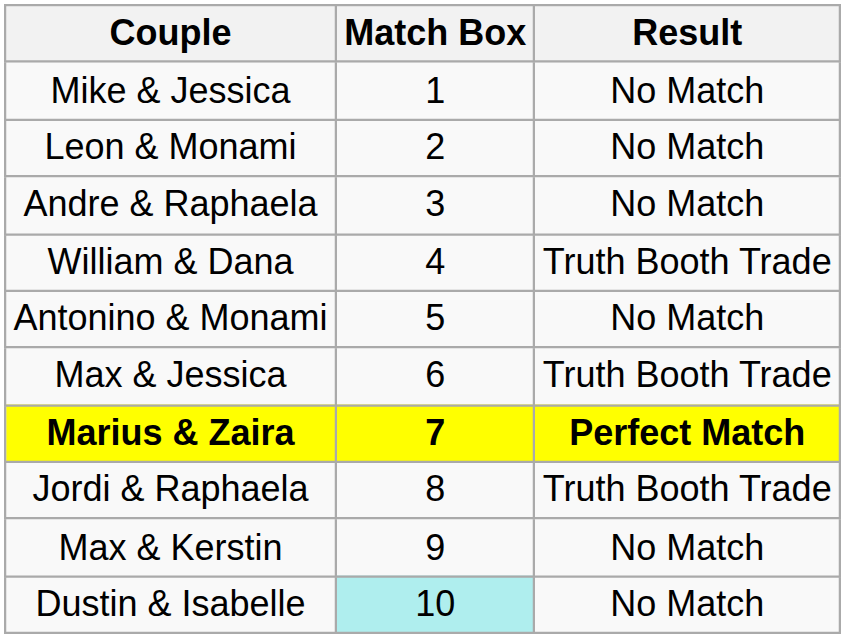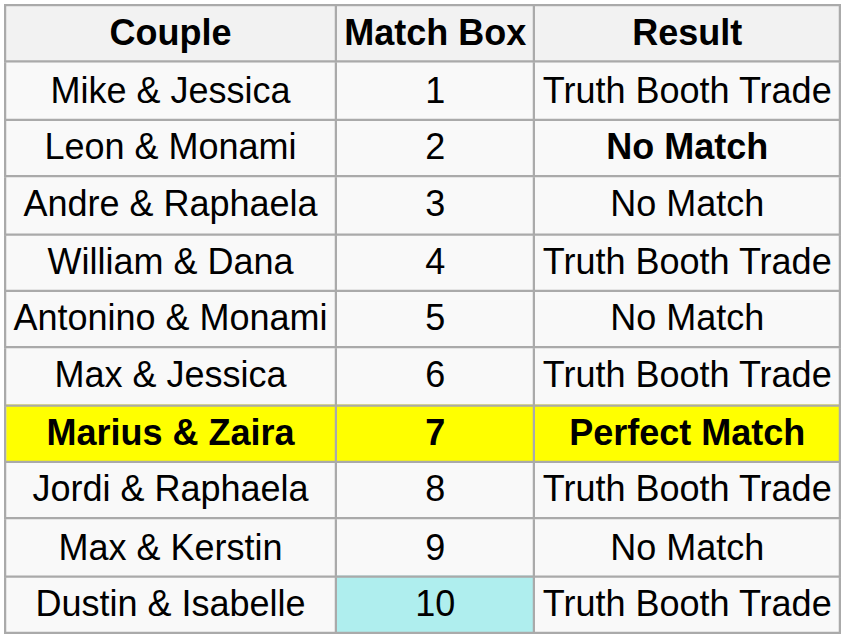Mike & Jessica | Result: No Match -> Truth Booth Trade
Leon & Monami | Result: normal -> bold
Dustin & Isabelle | Result: No Match -> Truth Booth Trade
